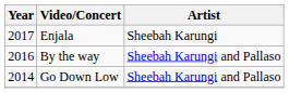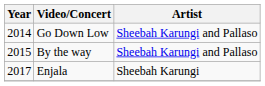rows swapped: Go Down Low <-> Enjala
By the way | Year: 2016 -> 2015
